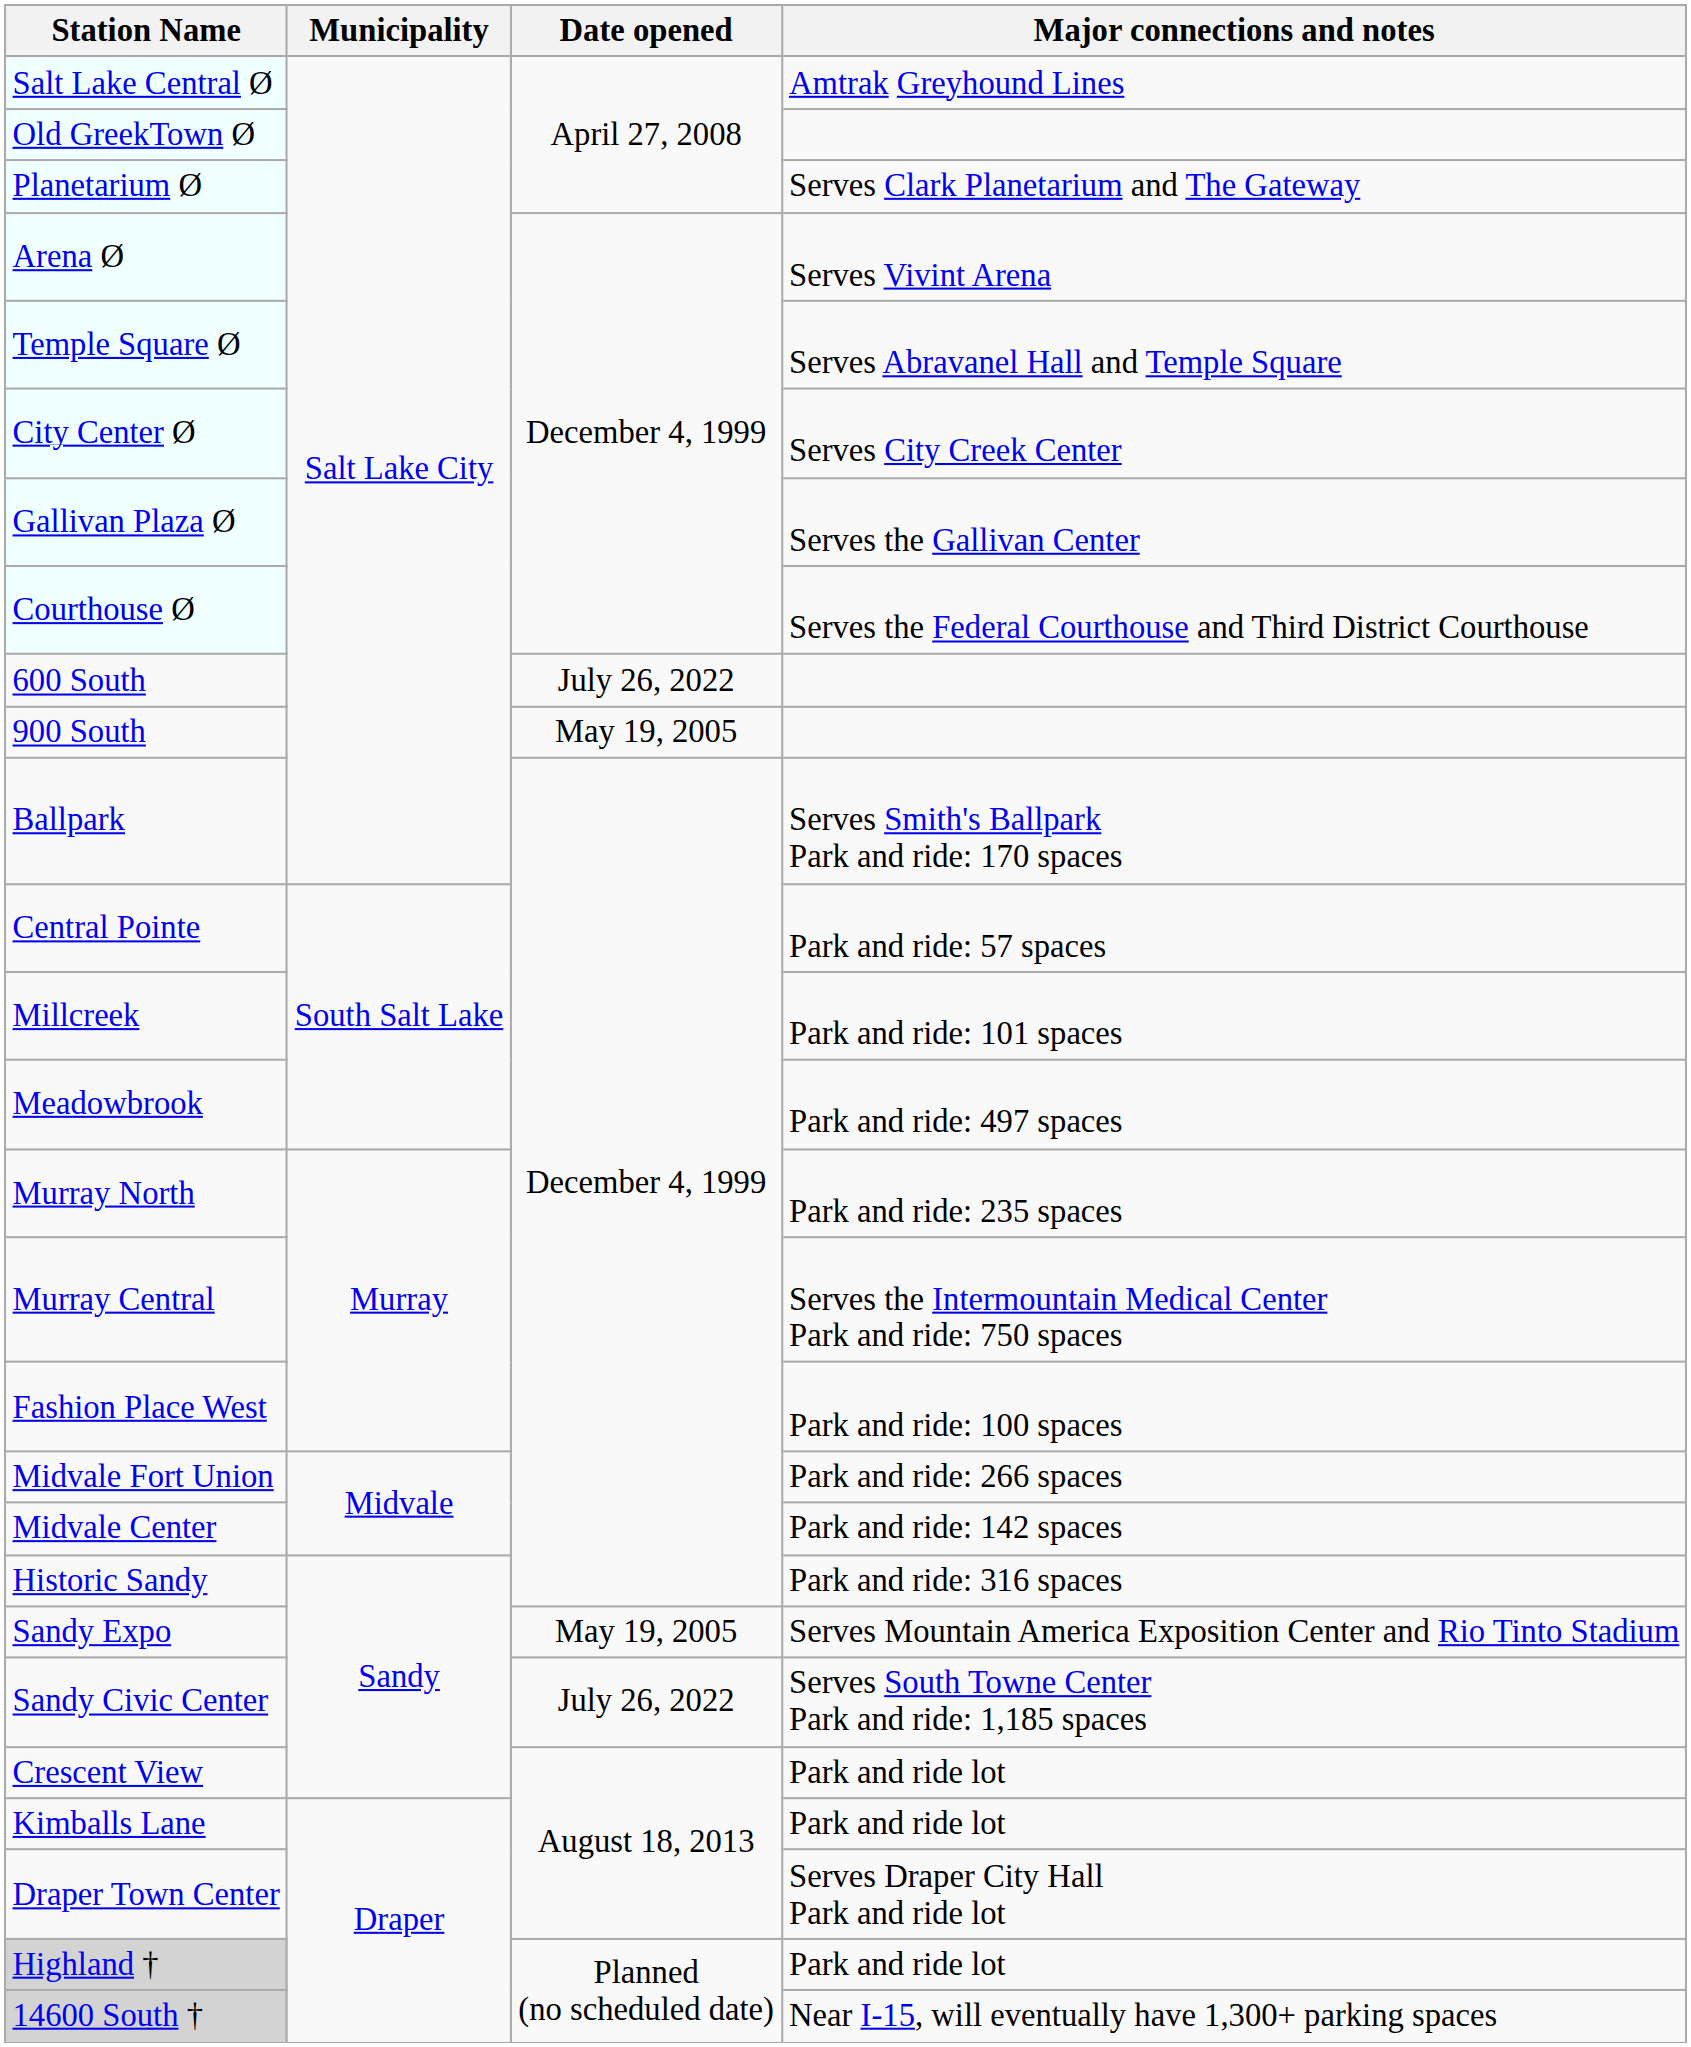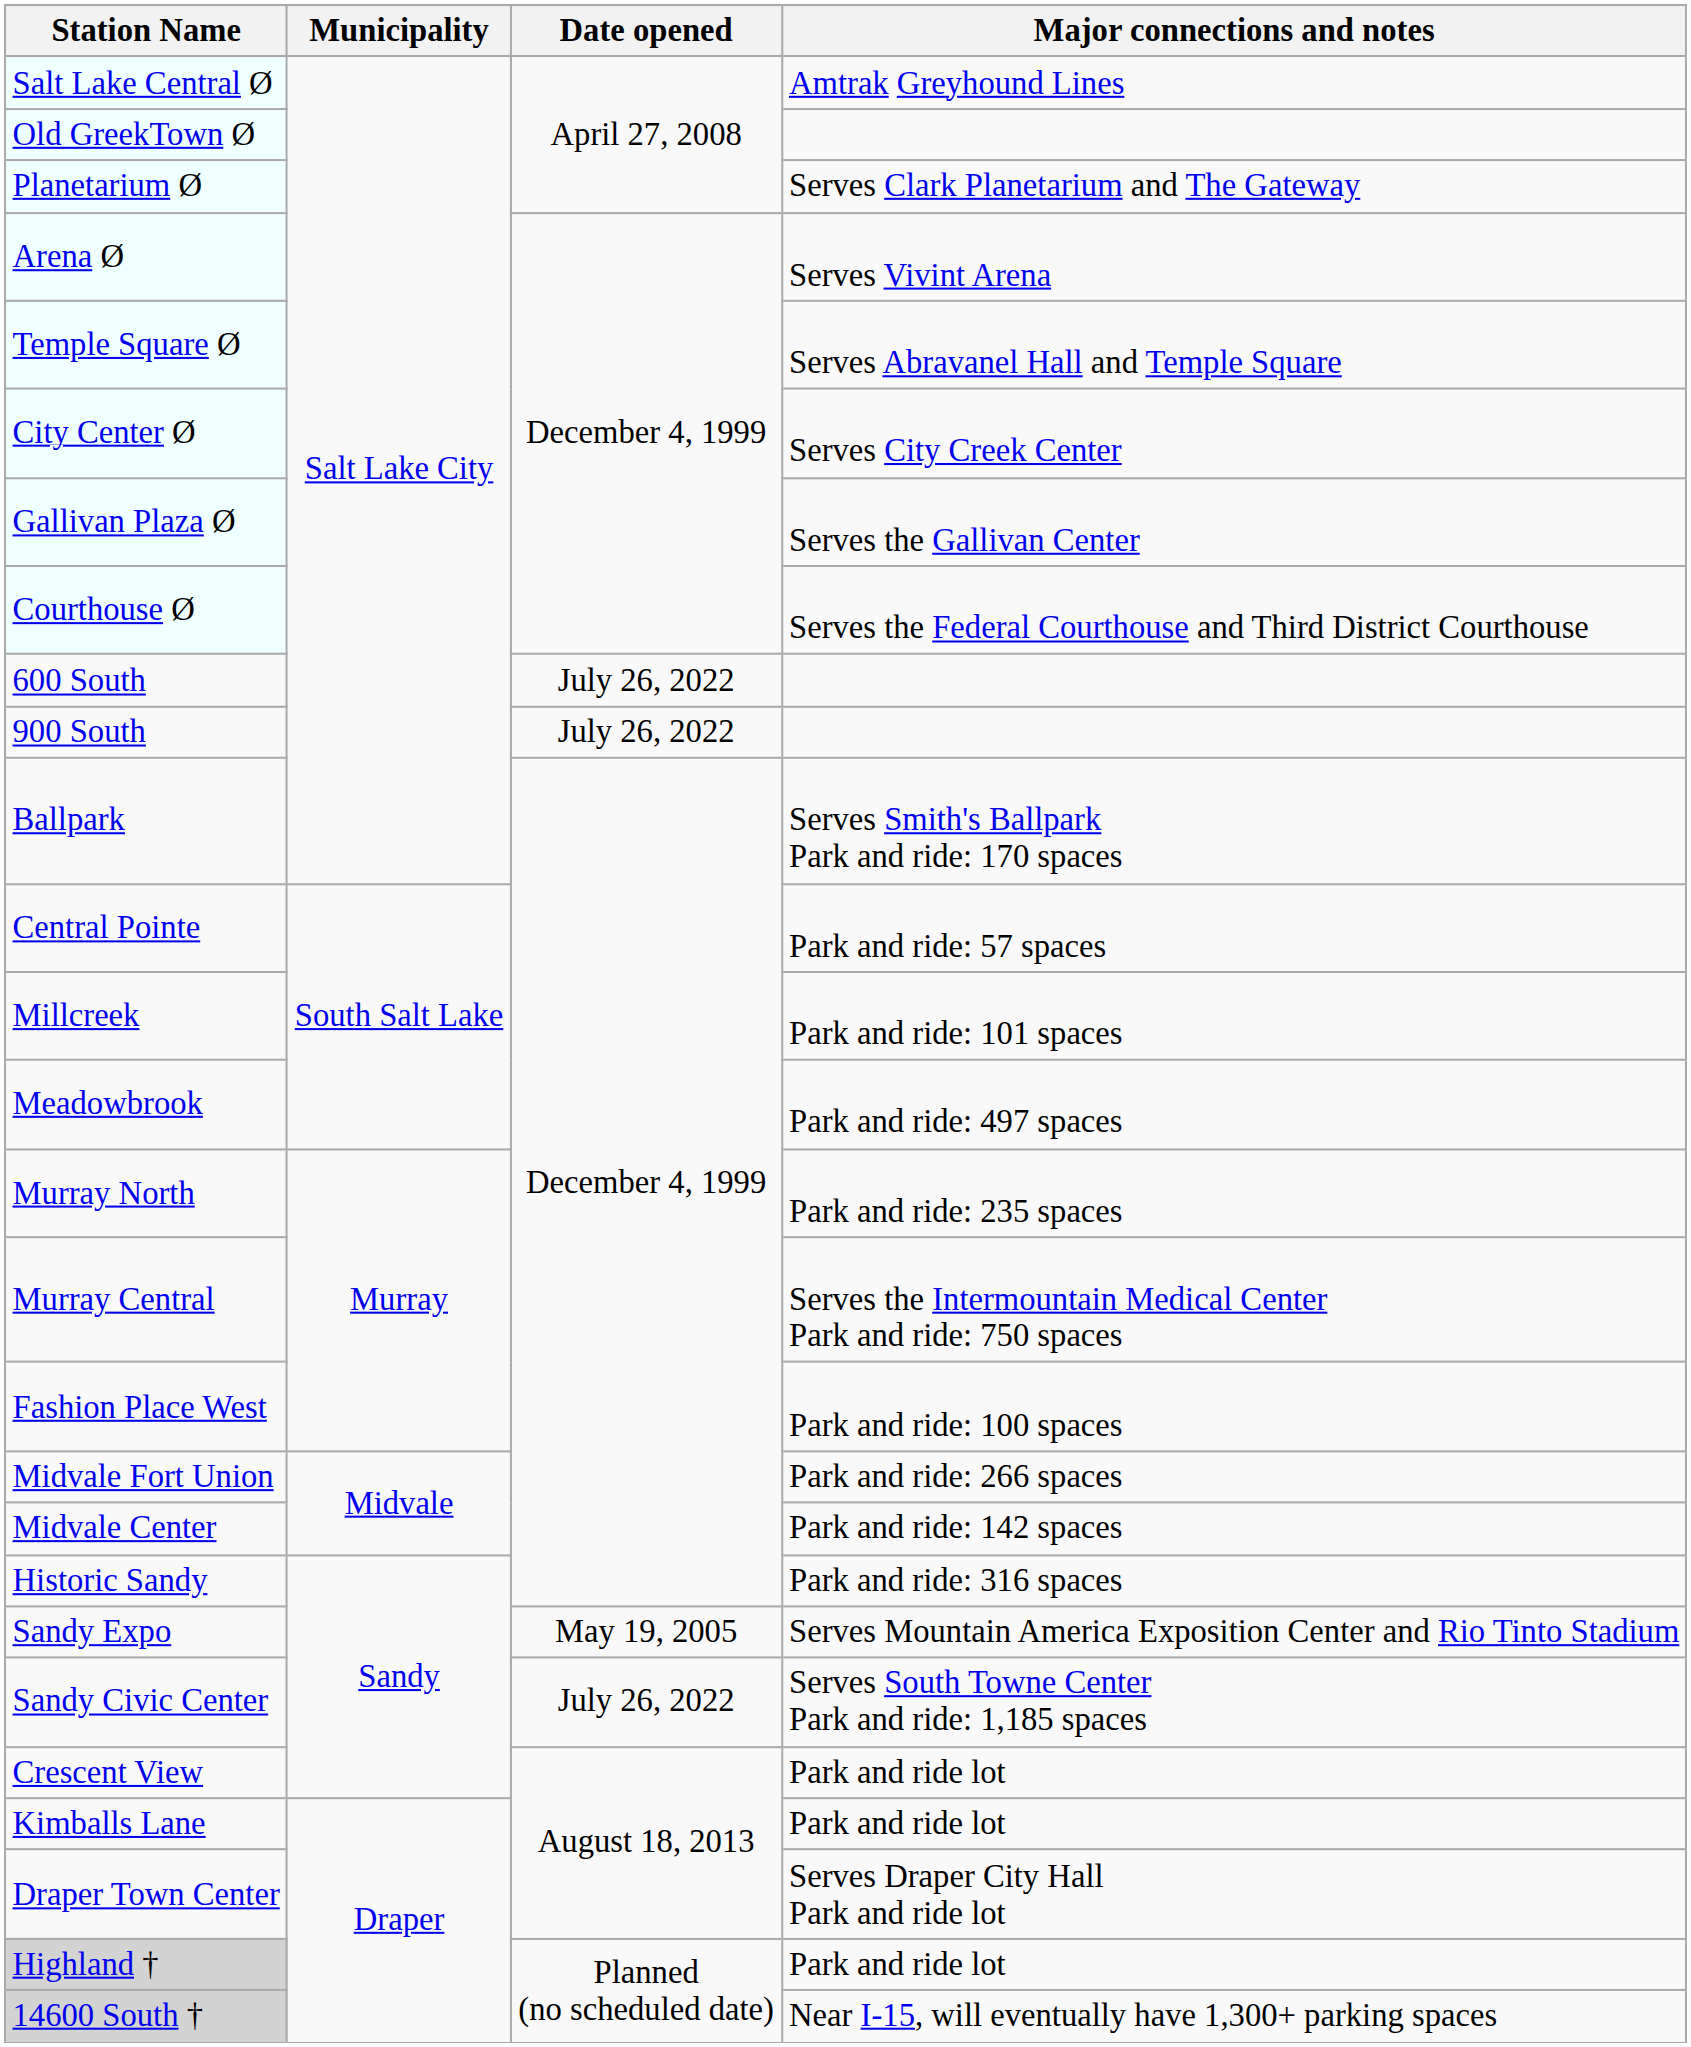900 South | Date opened: May 19, 2005 -> July 26, 2022
